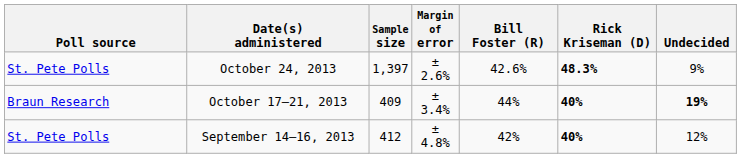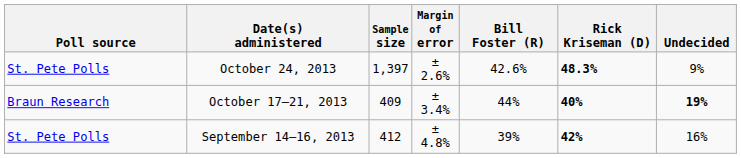September 14–16, 2013 | Bill Foster (R): 42% -> 39%
September 14–16, 2013 | Rick Kriseman (D): 40% -> 42%
September 14–16, 2013 | Undecided: 12% -> 16%
